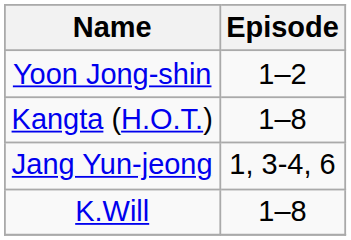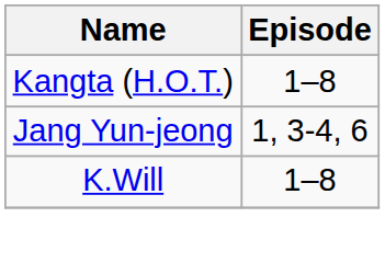- row: Yoon Jong-shin | 1–2
